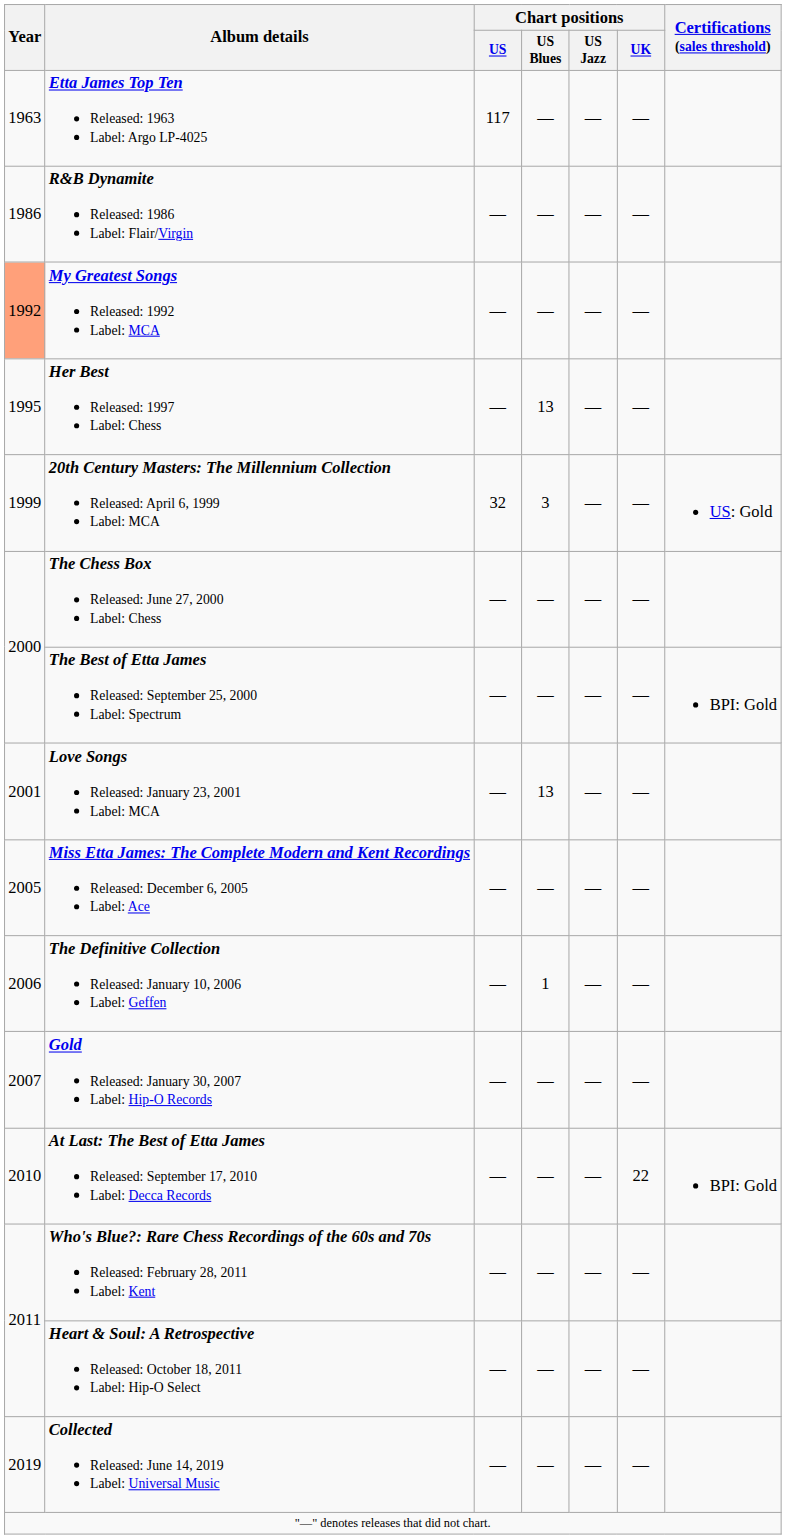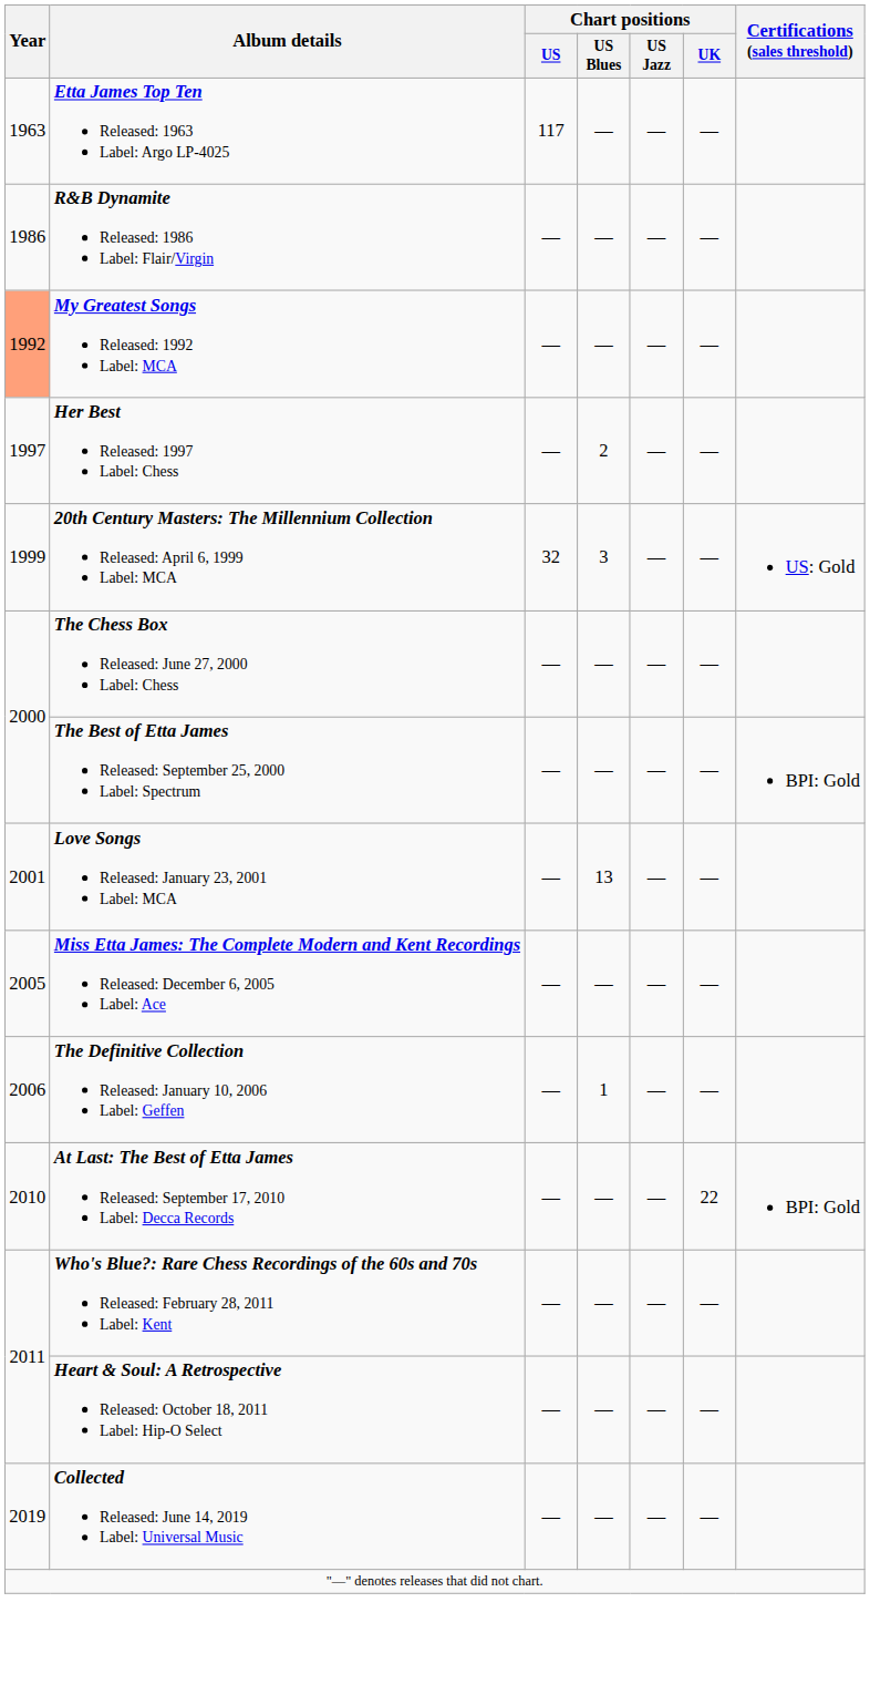Her Best Released: 1997 Label: Chess | Year: 1995 -> 1997
Her Best Released: 1997 Label: Chess | Chart positions / US Blues: 13 -> 2
- row: 2007 | Gold Released: January 30, 2007 Label: Hip-O Records | — | — | — | —
